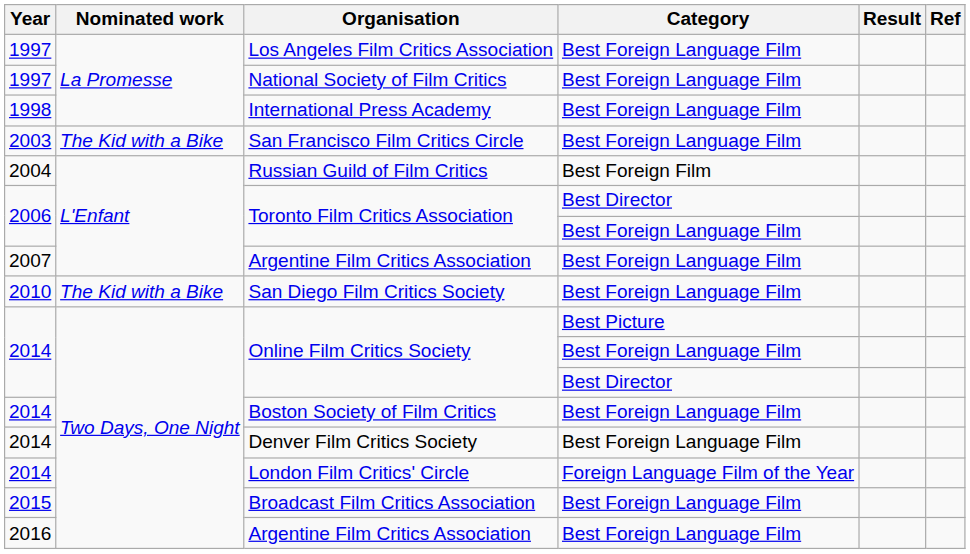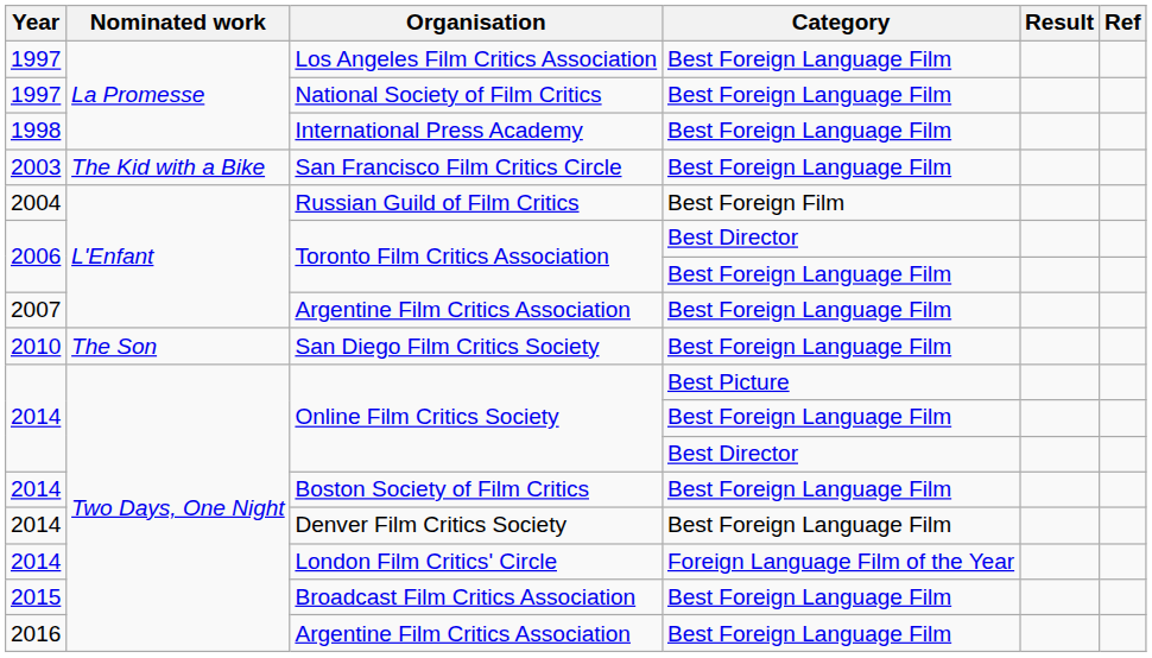San Diego Film Critics Society | Nominated work: The Kid with a Bike -> The Son
